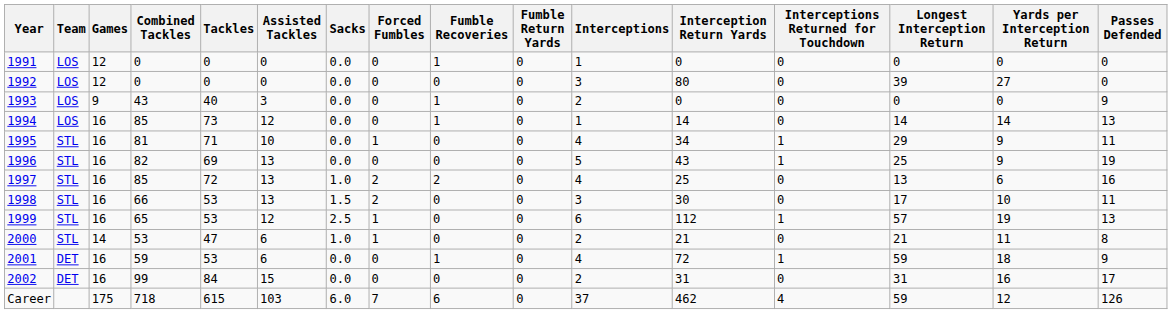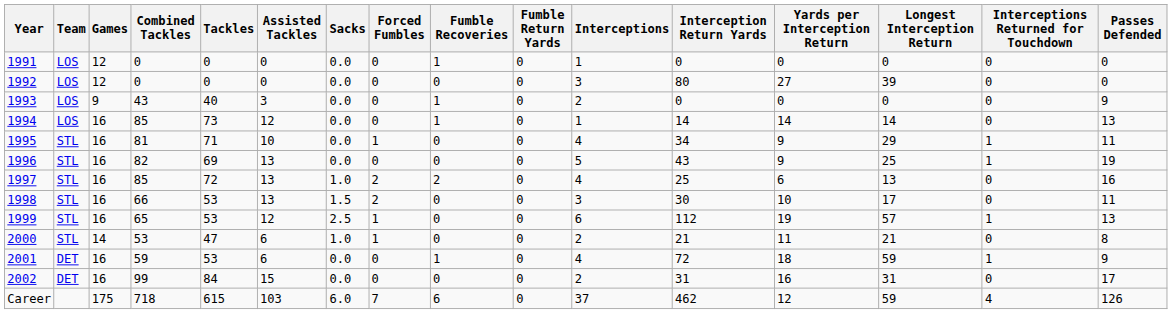columns swapped: Yards per Interception Return <-> Interceptions Returned for Touchdown
